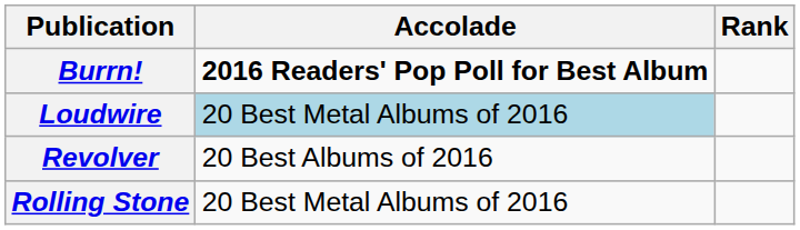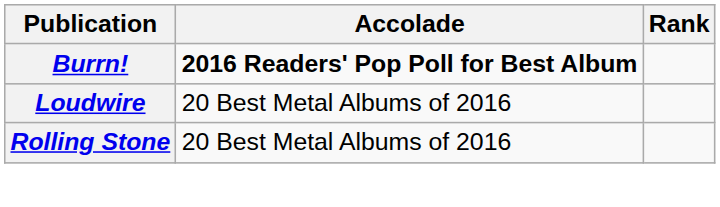Loudwire | Accolade: lightblue background -> no background
- row: Revolver | 20 Best Albums of 2016
